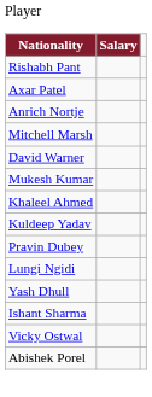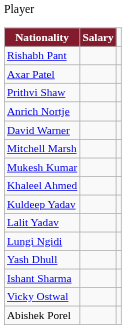+ row: Prithvi Shaw
rows swapped: Mitchell Marsh <-> David Warner
+ row: Lalit Yadav
- row: Pravin Dubey
